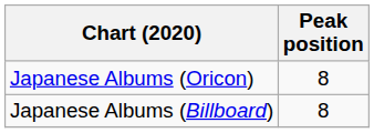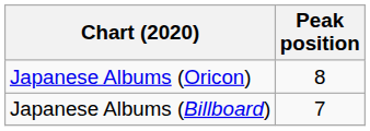Japanese Albums (Billboard) | Peak position: 8 -> 7
